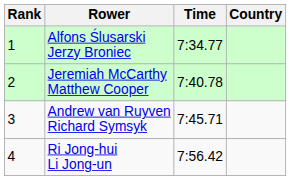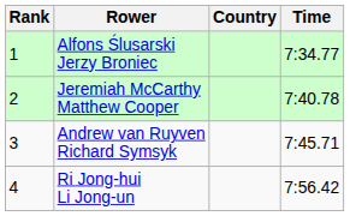columns swapped: Country <-> Time
